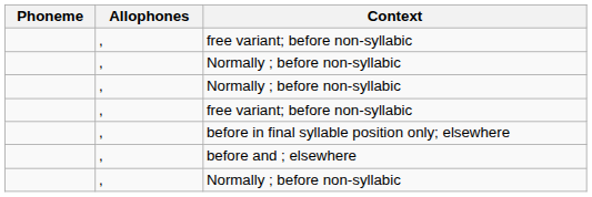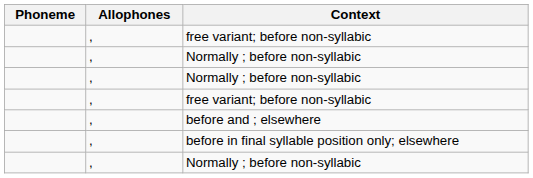rows swapped: before and ; elsewhere <-> before in final syllable position only; elsewhere
